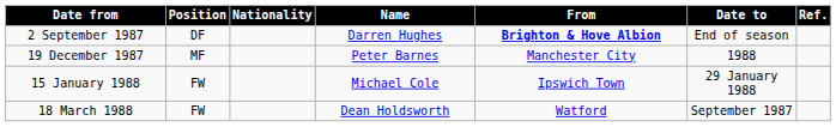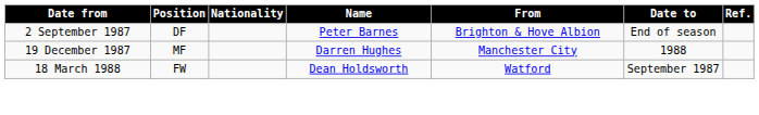2 September 1987 | Name: Darren Hughes -> Peter Barnes
2 September 1987 | From: bold -> normal
19 December 1987 | Name: Peter Barnes -> Darren Hughes
- row: 15 January 1988 | FW | Michael Cole | Ipswich Town | 29 January 1988
